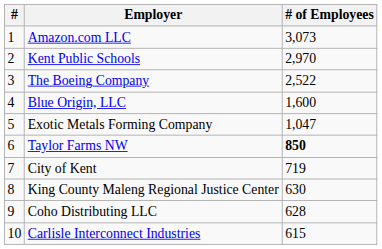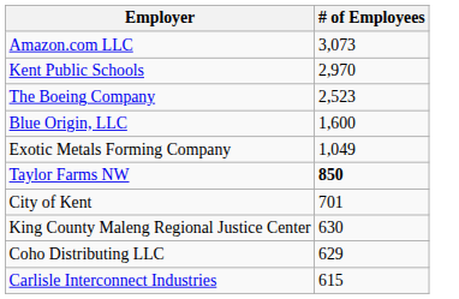- column: # | 1 | 2 | 3 | 4 | 5 | 6 | 7 | 8 | 9 | 10
The Boeing Company | # of Employees: 2,522 -> 2,523
Exotic Metals Forming Company | # of Employees: 1,047 -> 1,049
City of Kent | # of Employees: 719 -> 701
Coho Distributing LLC | # of Employees: 628 -> 629
